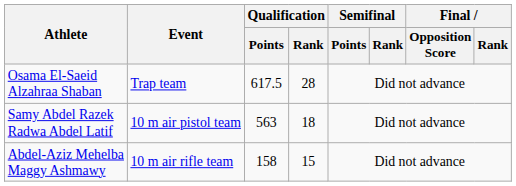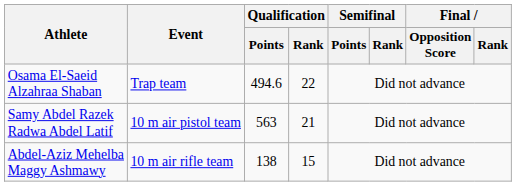Osama El-Saeid Alzahraa Shaban | Qualification / Points: 617.5 -> 494.6
Osama El-Saeid Alzahraa Shaban | Qualification / Rank: 28 -> 22
Samy Abdel Razek Radwa Abdel Latif | Qualification / Rank: 18 -> 21
Abdel-Aziz Mehelba Maggy Ashmawy | Qualification / Points: 158 -> 138
